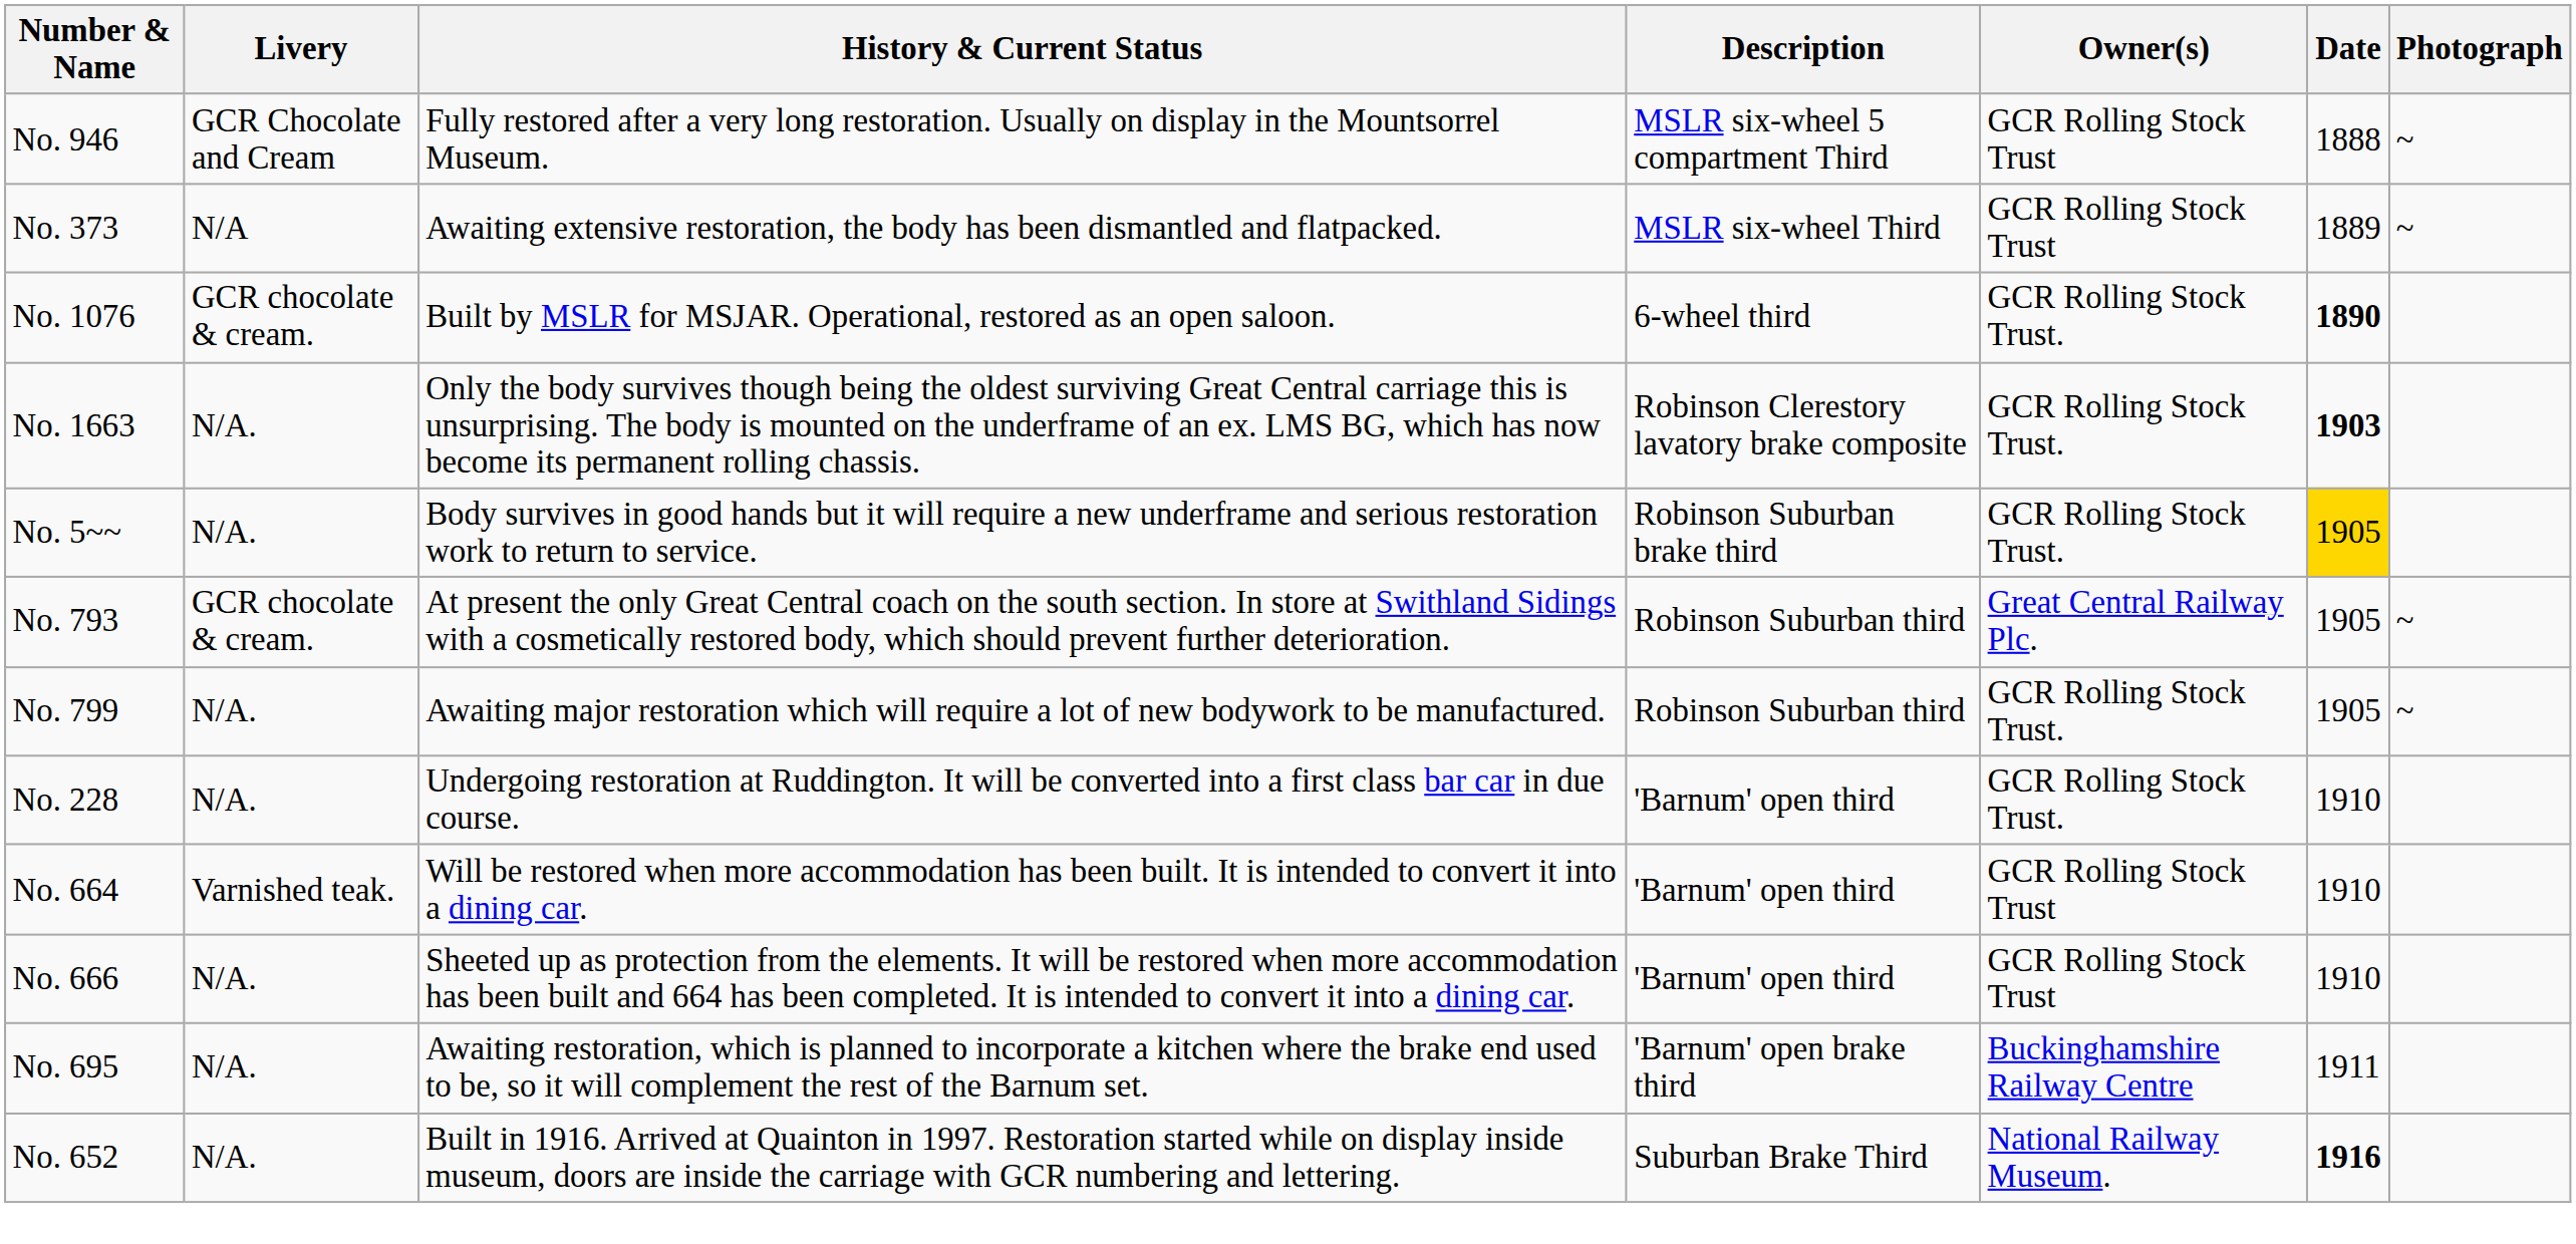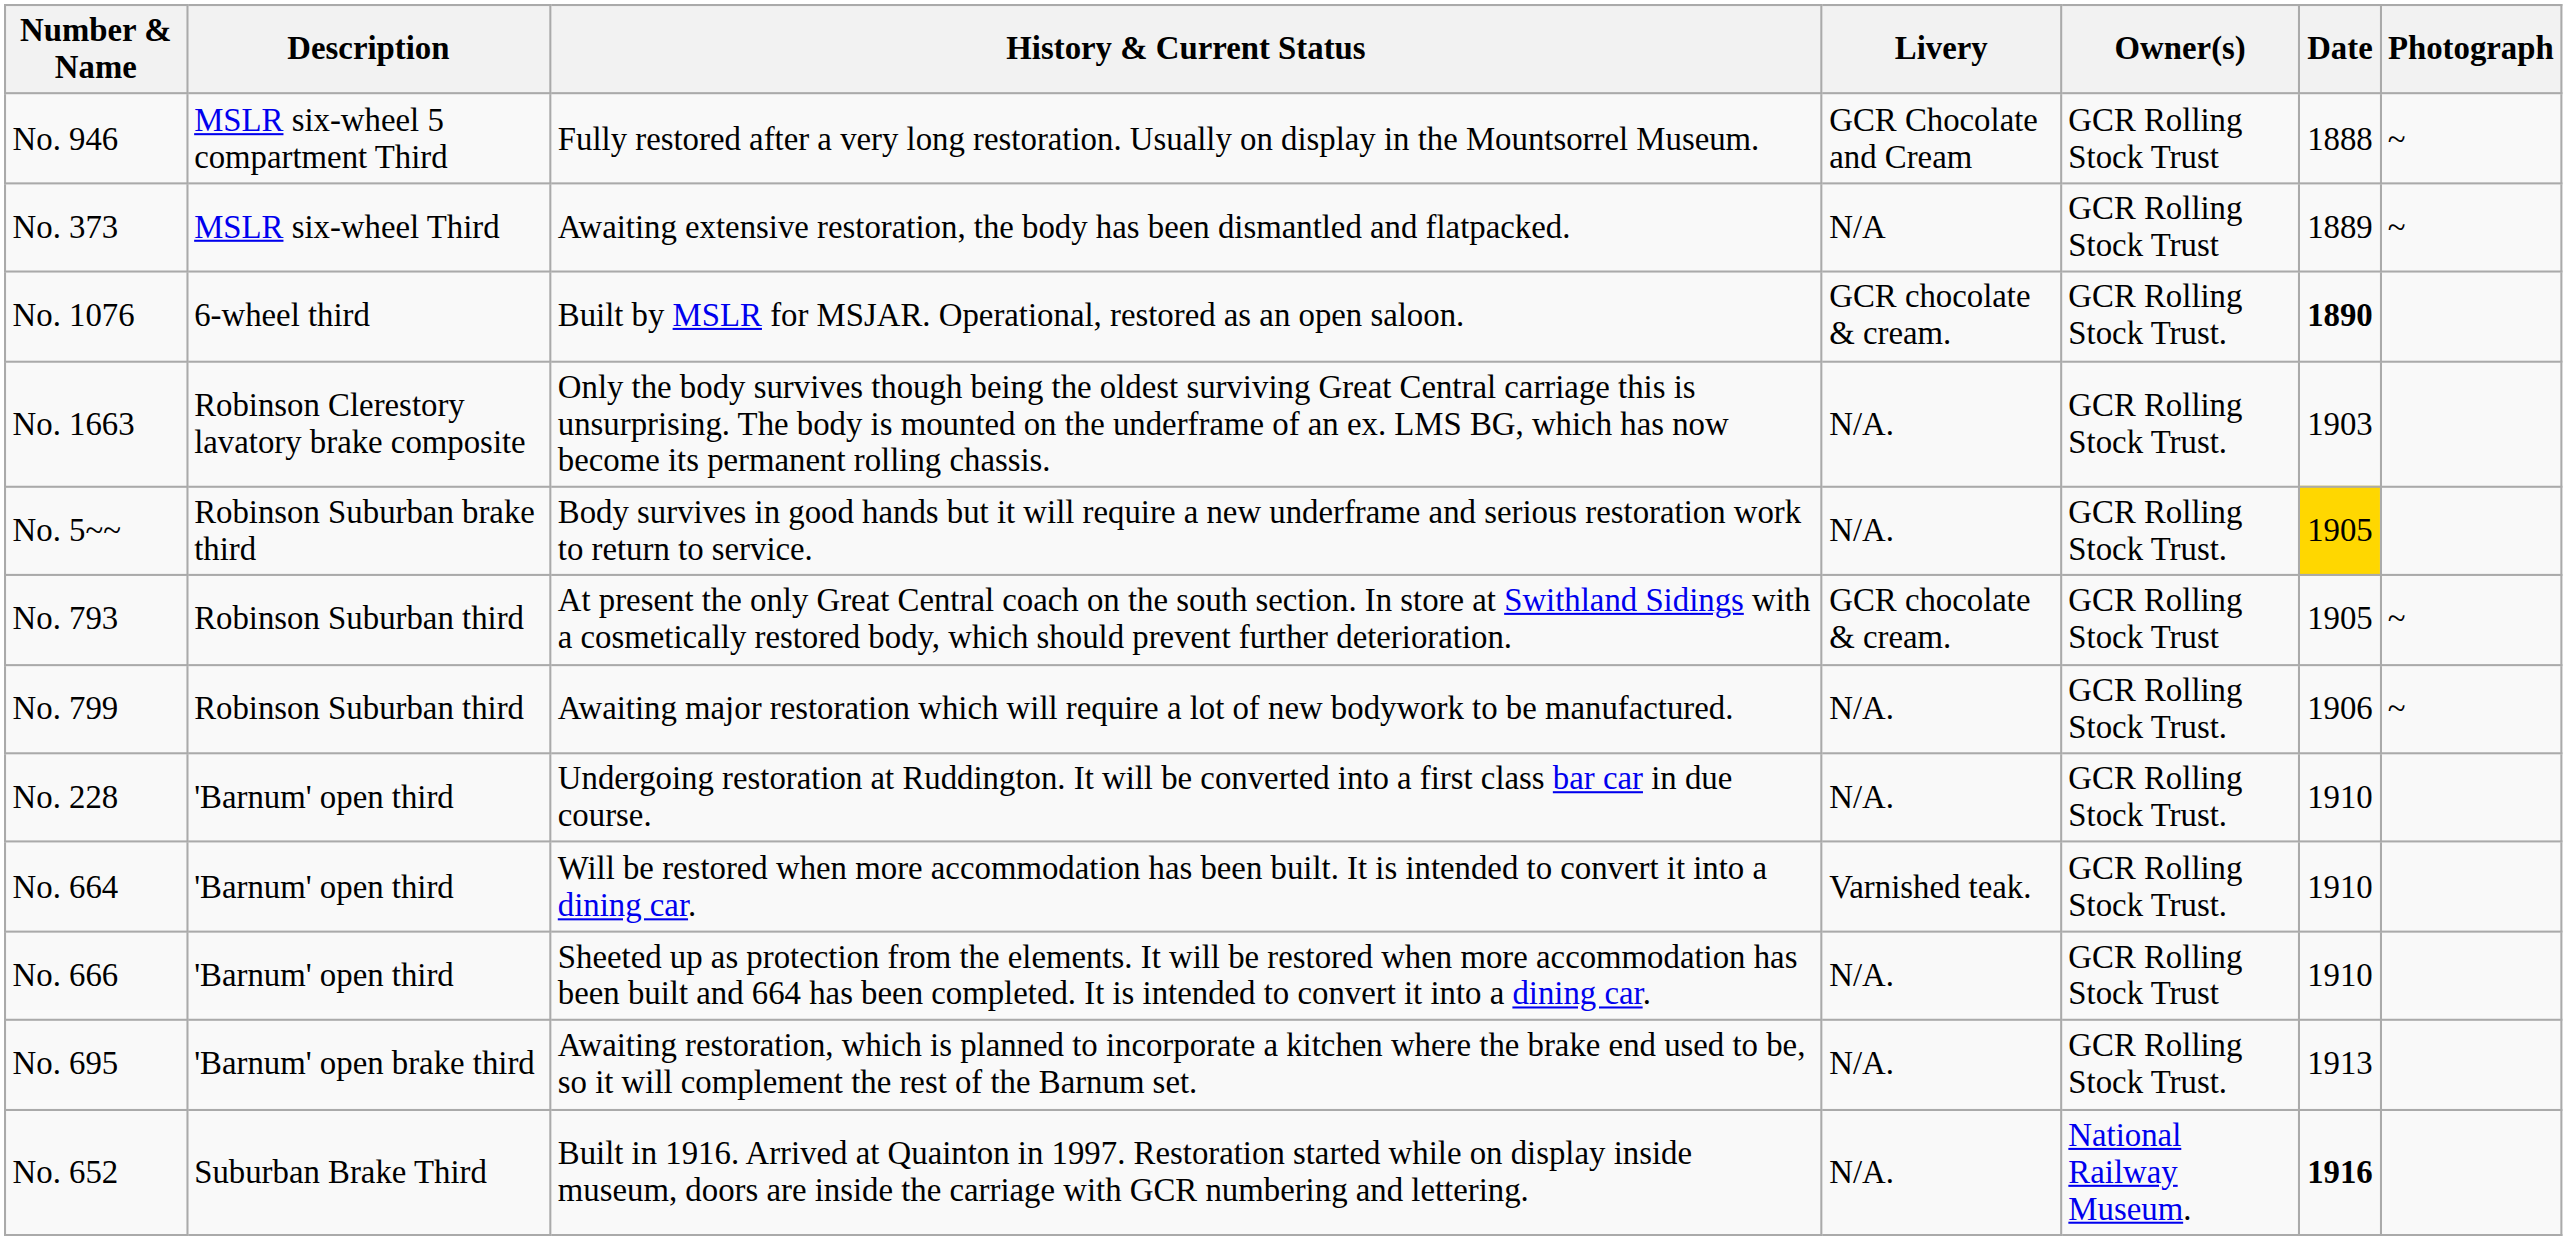columns swapped: Description <-> Livery
No. 1663 | Date: bold -> normal
No. 793 | Owner(s): Great Central Railway Plc. -> GCR Rolling Stock Trust
No. 799 | Date: 1905 -> 1906
No. 664 | Owner(s): GCR Rolling Stock Trust -> GCR Rolling Stock Trust.
No. 695 | Owner(s): Buckinghamshire Railway Centre -> GCR Rolling Stock Trust.
No. 695 | Date: 1911 -> 1913
